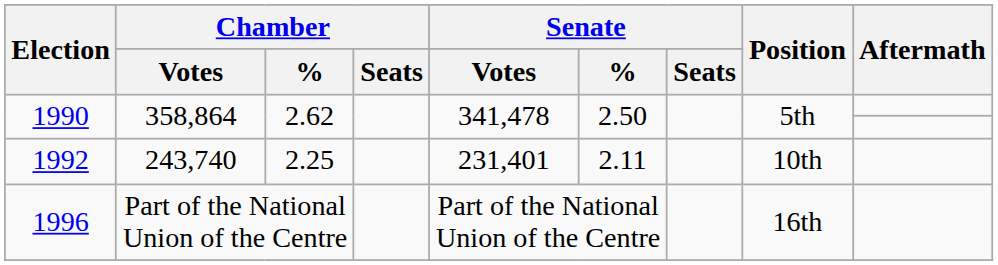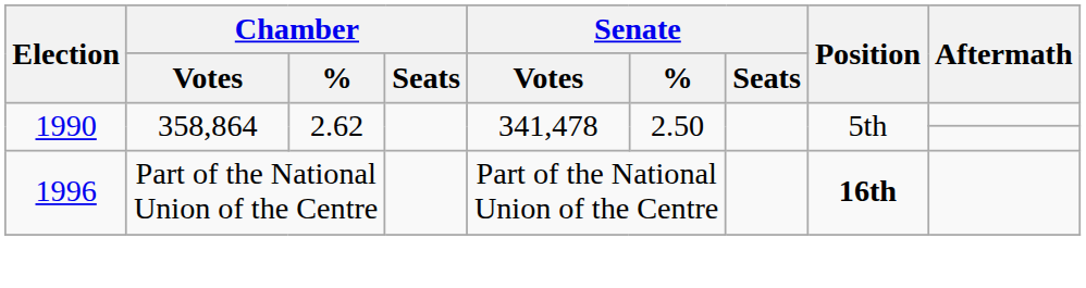- row: 1992 | 243,740 | 2.25 | 231,401 | 2.11 | 10th
1996 | Position: normal -> bold
